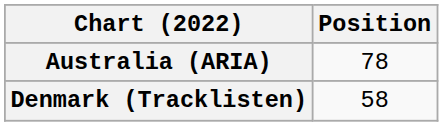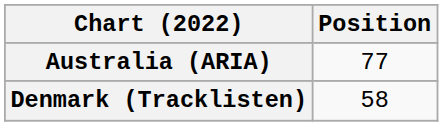Australia (ARIA) | Position: 78 -> 77
